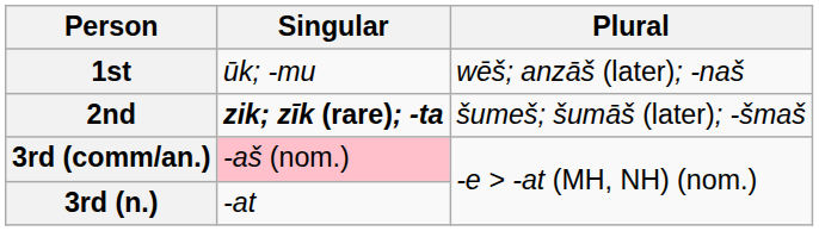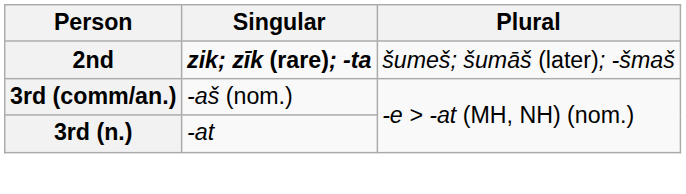- row: 1st | ūk; -mu | wēš; anzāš (later); -naš
3rd (comm/an.) | Singular: pink background -> no background
